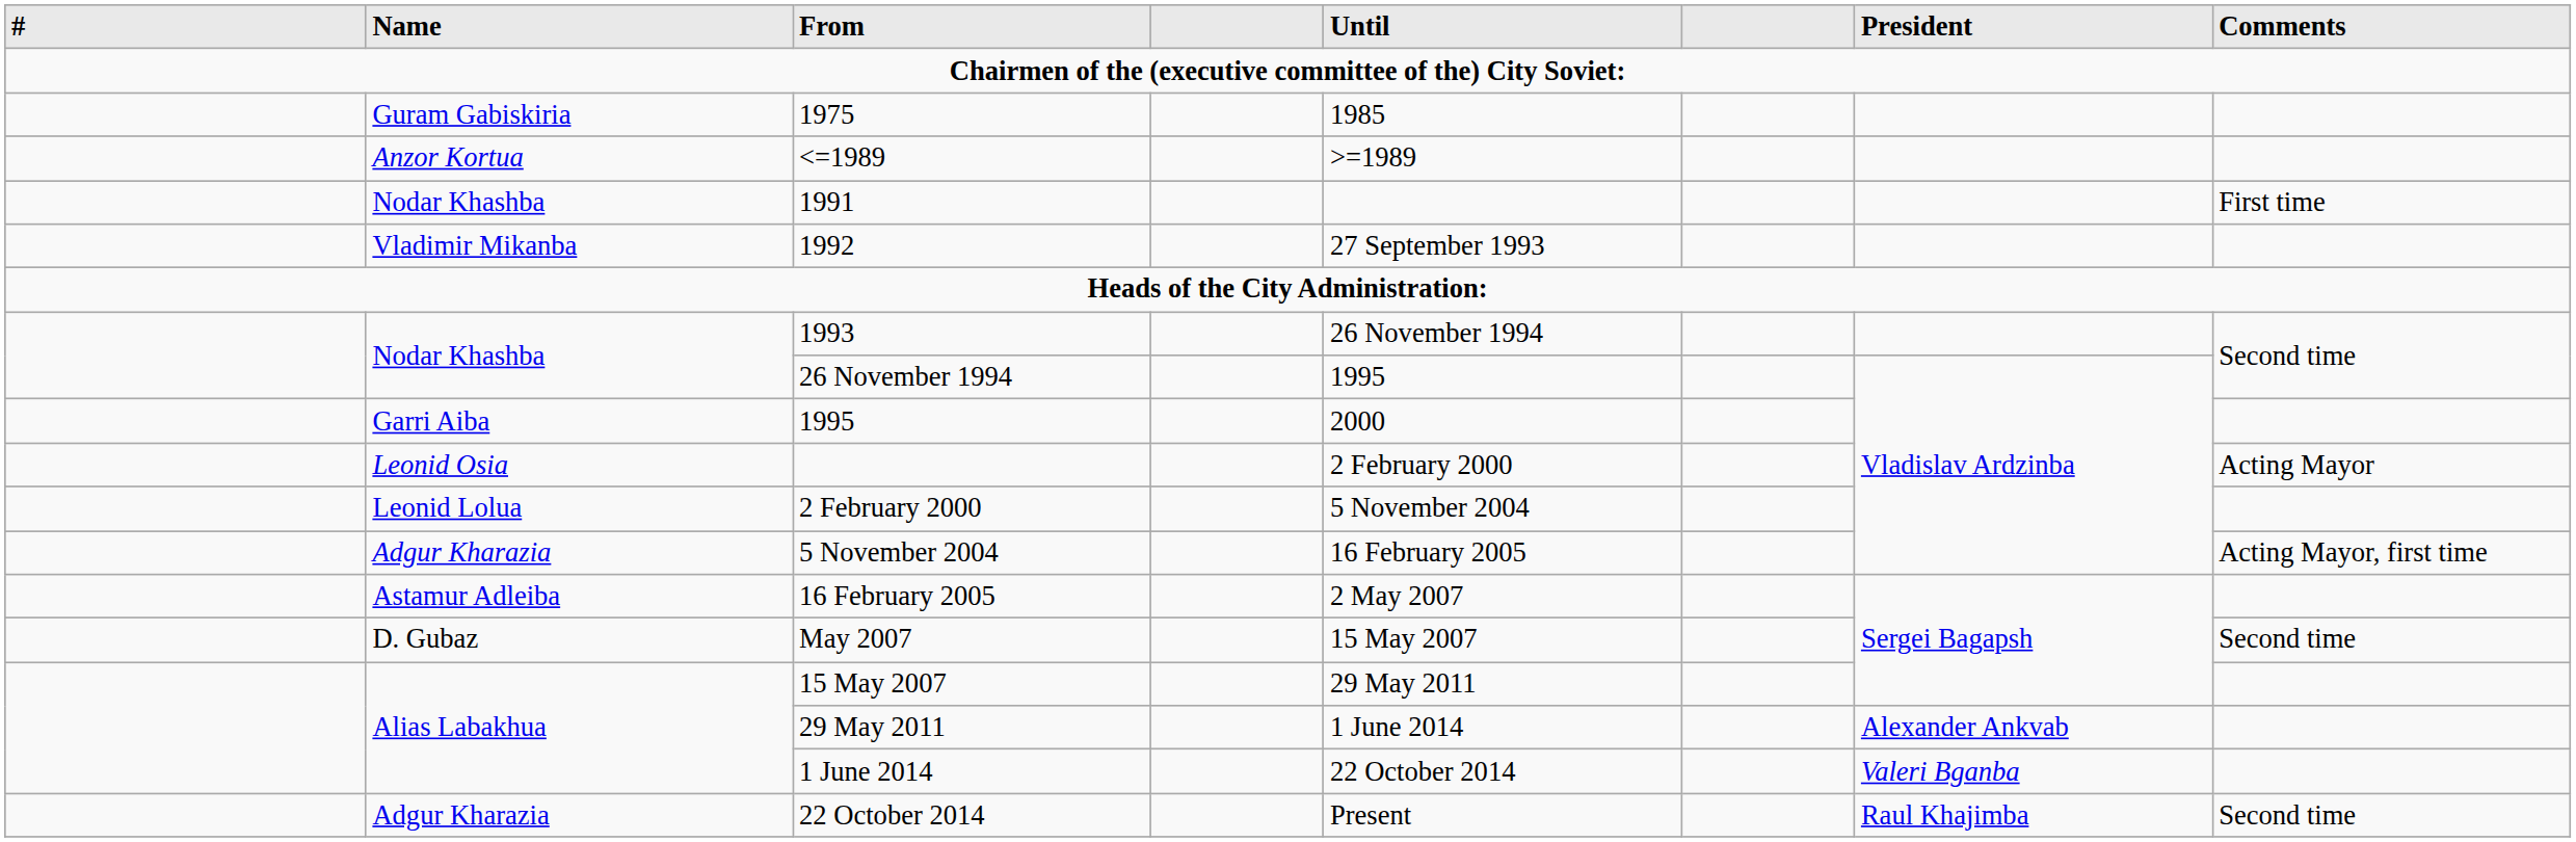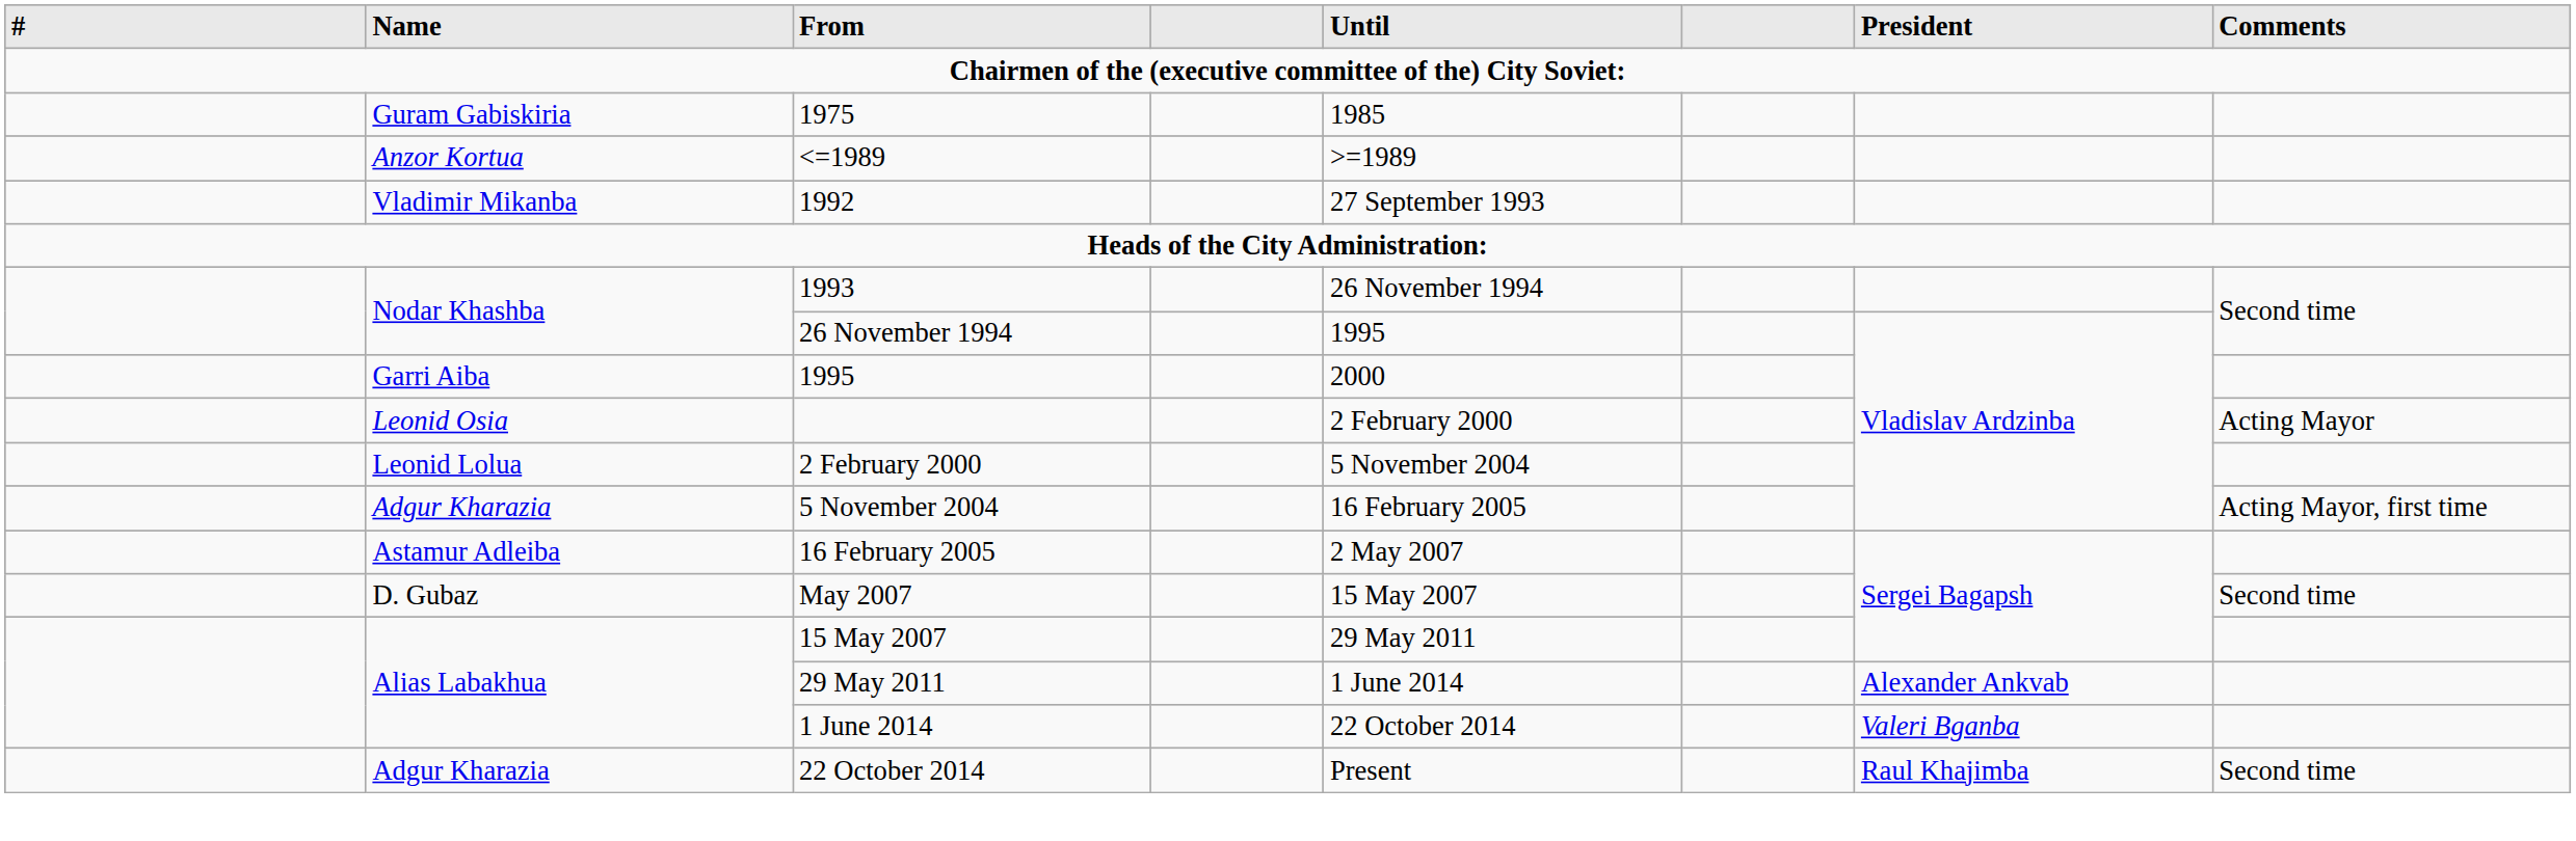- row: Nodar Khashba | 1991 | First time
